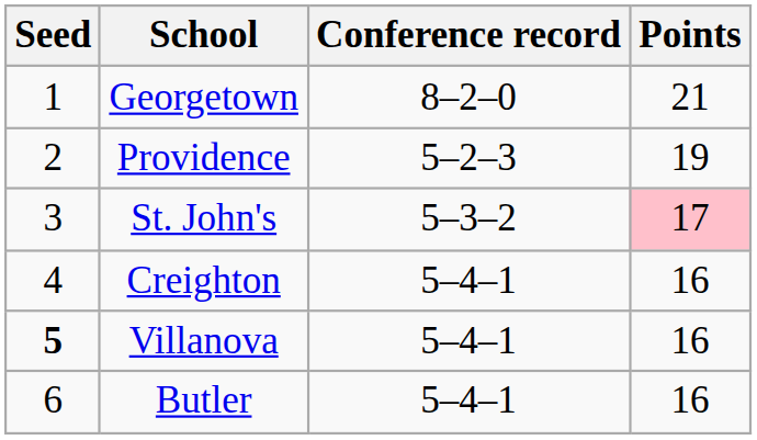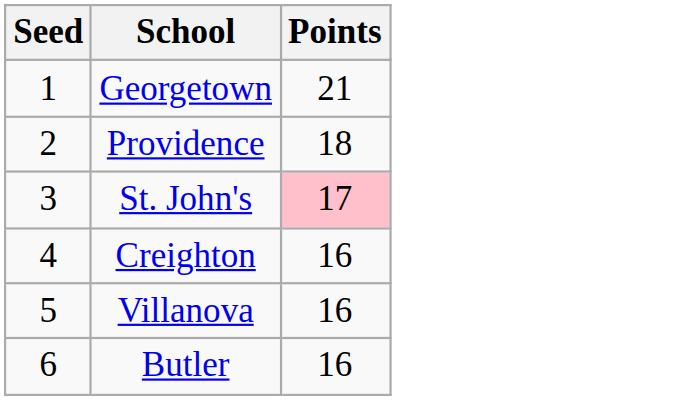- column: Conference record | 8–2–0 | 5–2–3 | 5–3–2 | 5–4–1 | 5–4–1 | 5–4–1
Providence | Points: 19 -> 18
Villanova | Seed: bold -> normal
